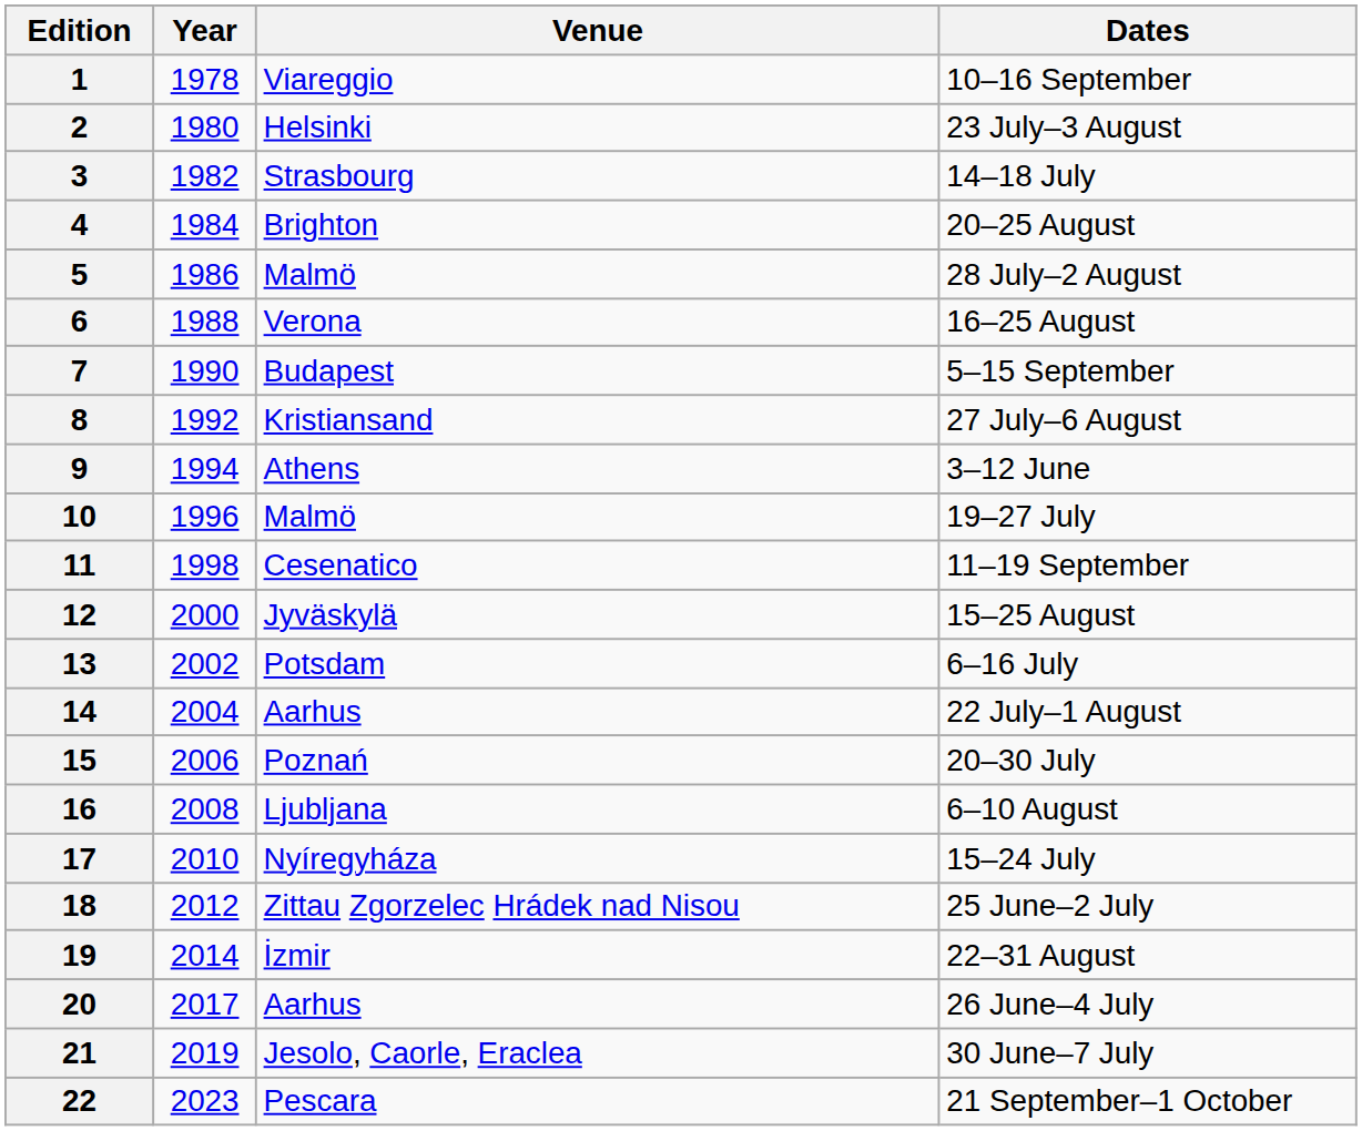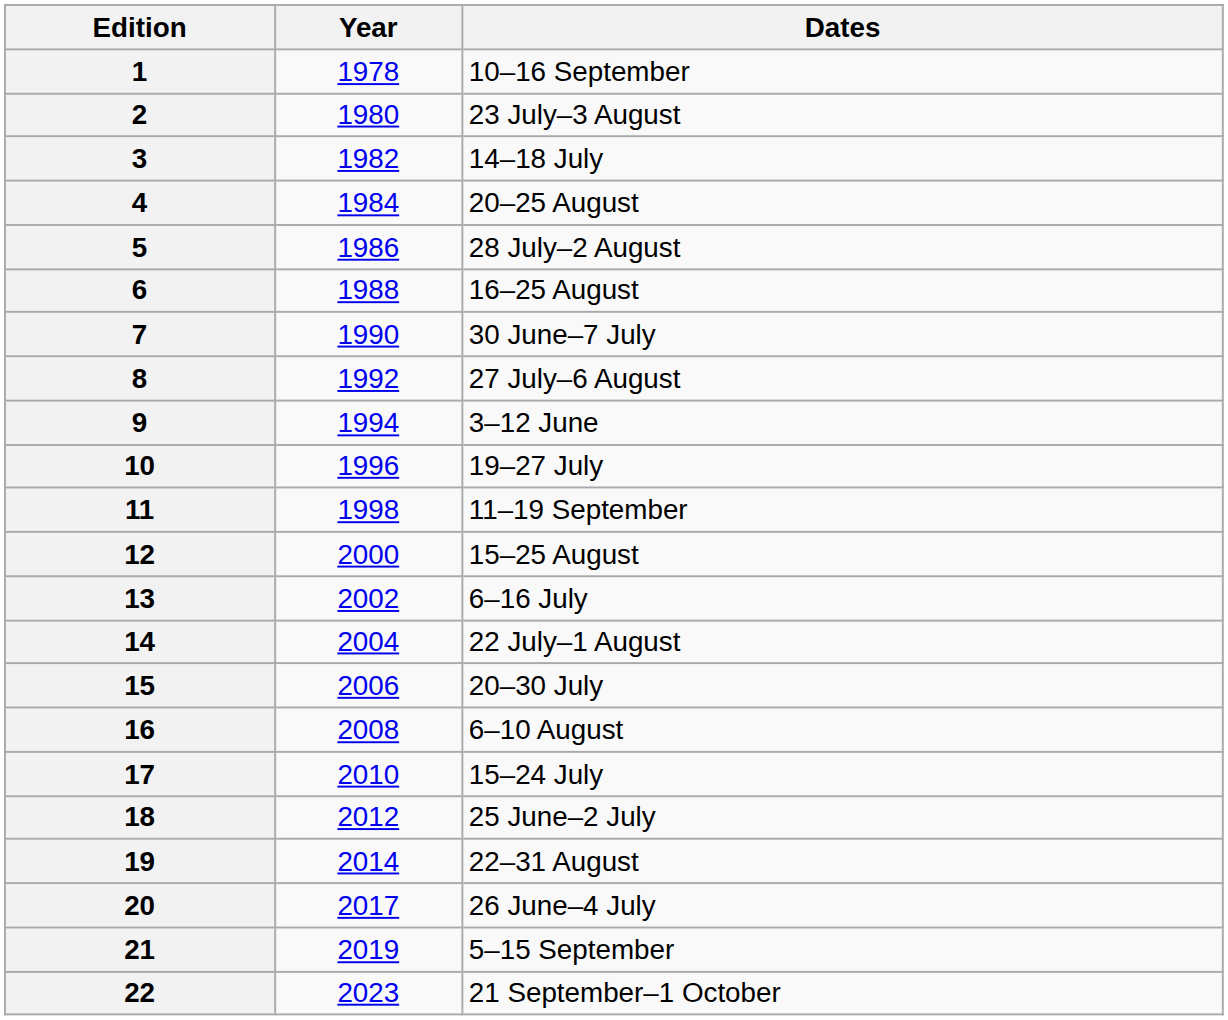- column: Venue | Viareggio | Helsinki | Strasbourg | Brighton | Malmö | Verona | Budapest | Kristiansand | Athens | Malmö | Cesenatico | Jyväskylä | Potsdam | Aarhus | Poznań | Ljubljana | Nyíregyháza | Zittau Zgorzelec Hrádek nad Nisou | İzmir | Aarhus | Jesolo, Caorle, Eraclea | Pescara
7 | Dates: 5–15 September -> 30 June–7 July
21 | Dates: 30 June–7 July -> 5–15 September
